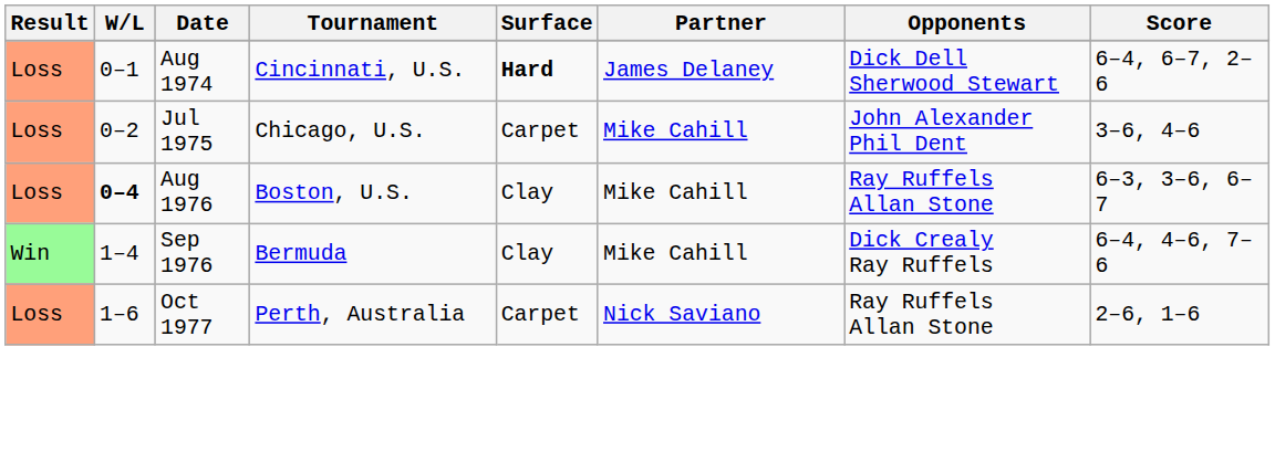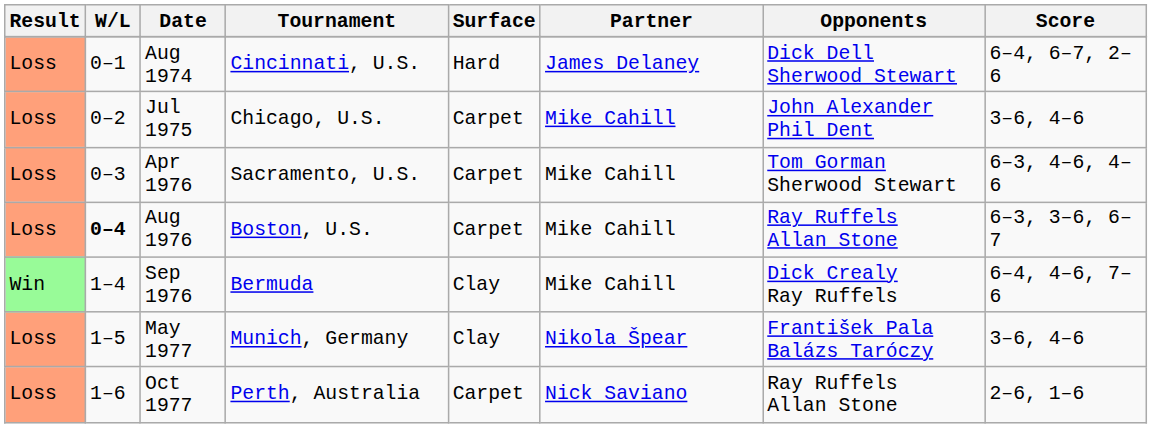Aug 1974 | Surface: bold -> normal
+ row: Loss | 0–3 | Apr 1976 | Sacramento, U.S. | Carpet | Mike Cahill | Tom Gorman Sherwood Stewart | 6–3, 4–6, 4–6
Aug 1976 | Surface: Clay -> Carpet
+ row: Loss | 1–5 | May 1977 | Munich, Germany | Clay | Nikola Špear | František Pala Balázs Taróczy | 3–6, 4–6
